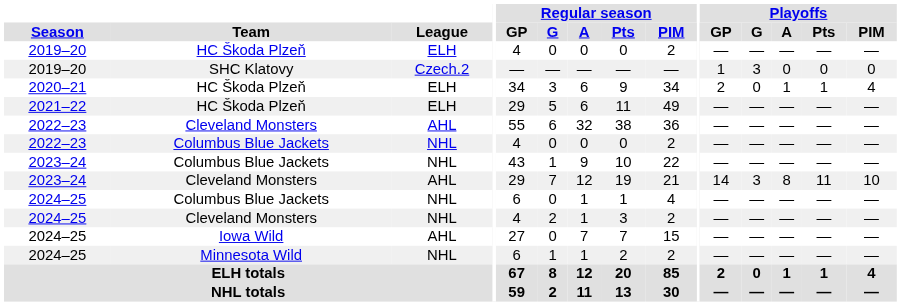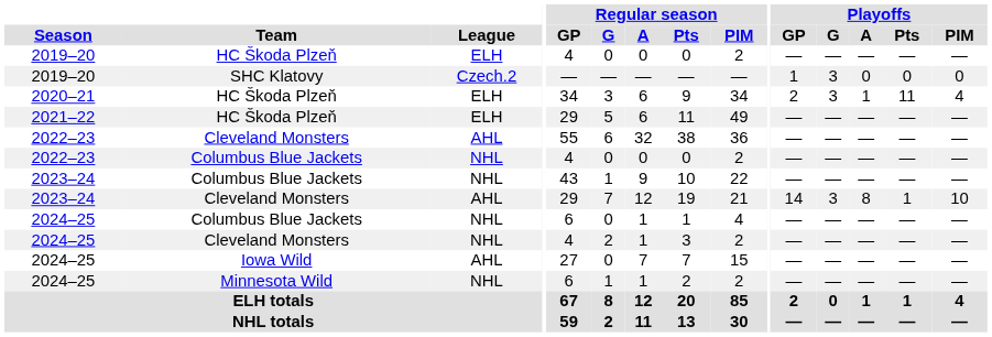2020–21 | Playoffs / G: 0 -> 3
2020–21 | Playoffs / Pts: 1 -> 11
2023–24 / Cleveland Monsters | Playoffs / Pts: 11 -> 1
